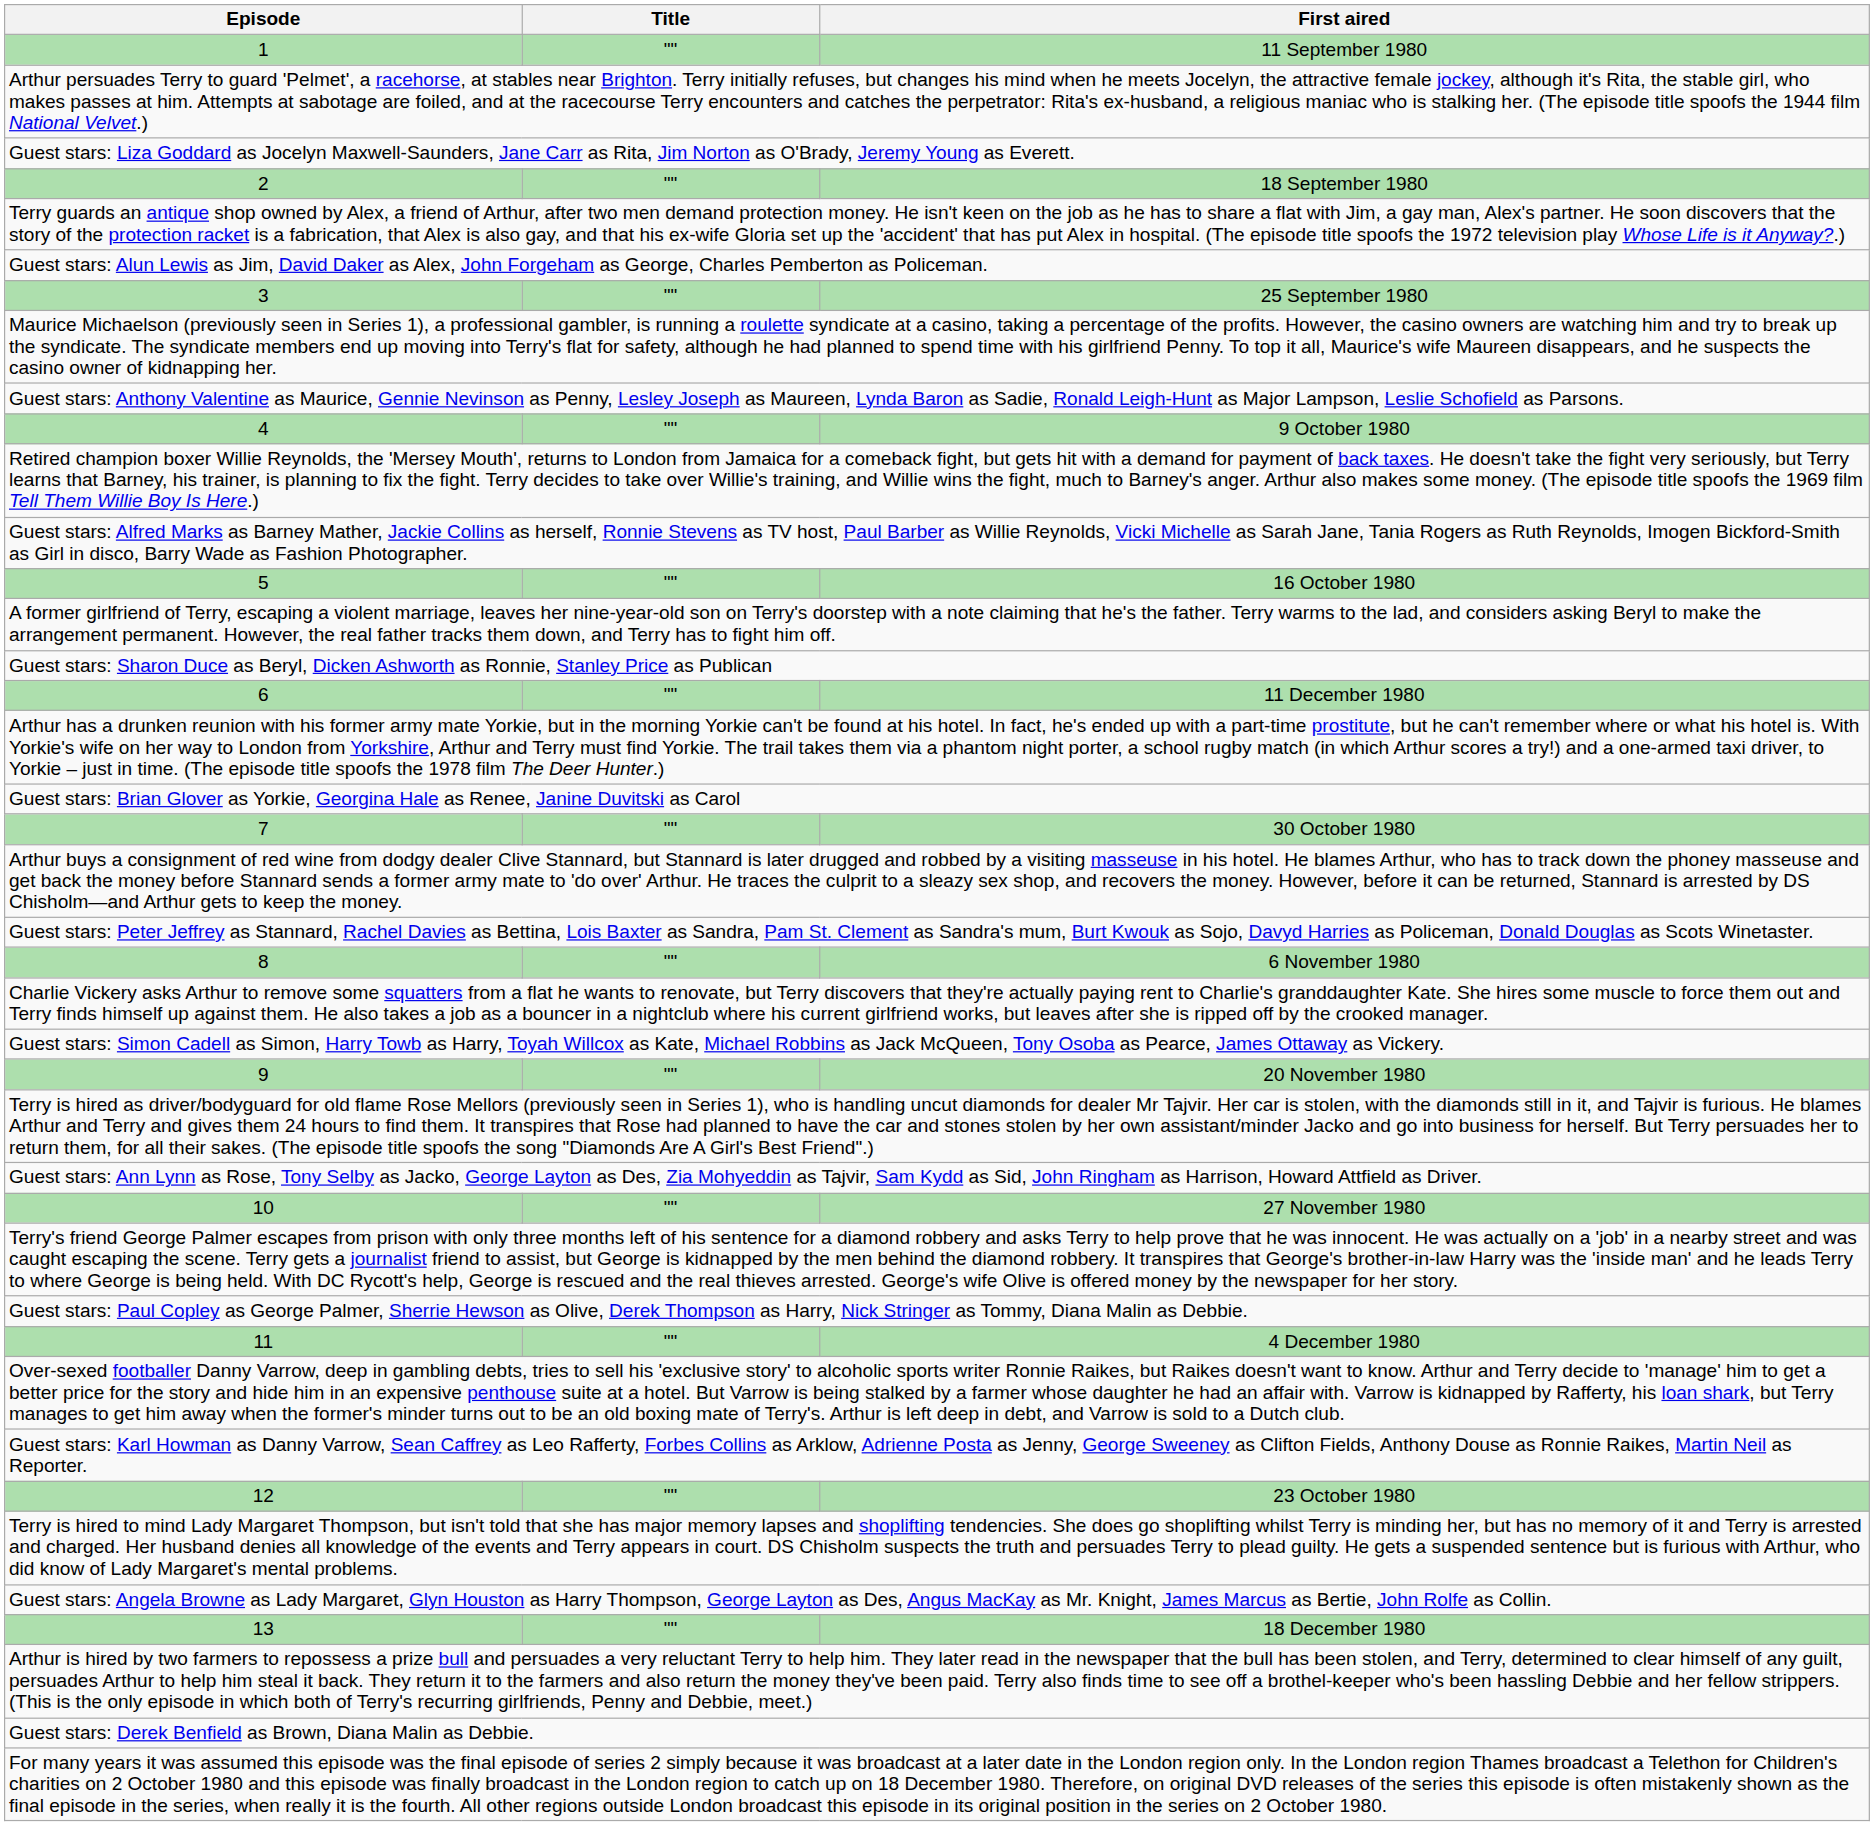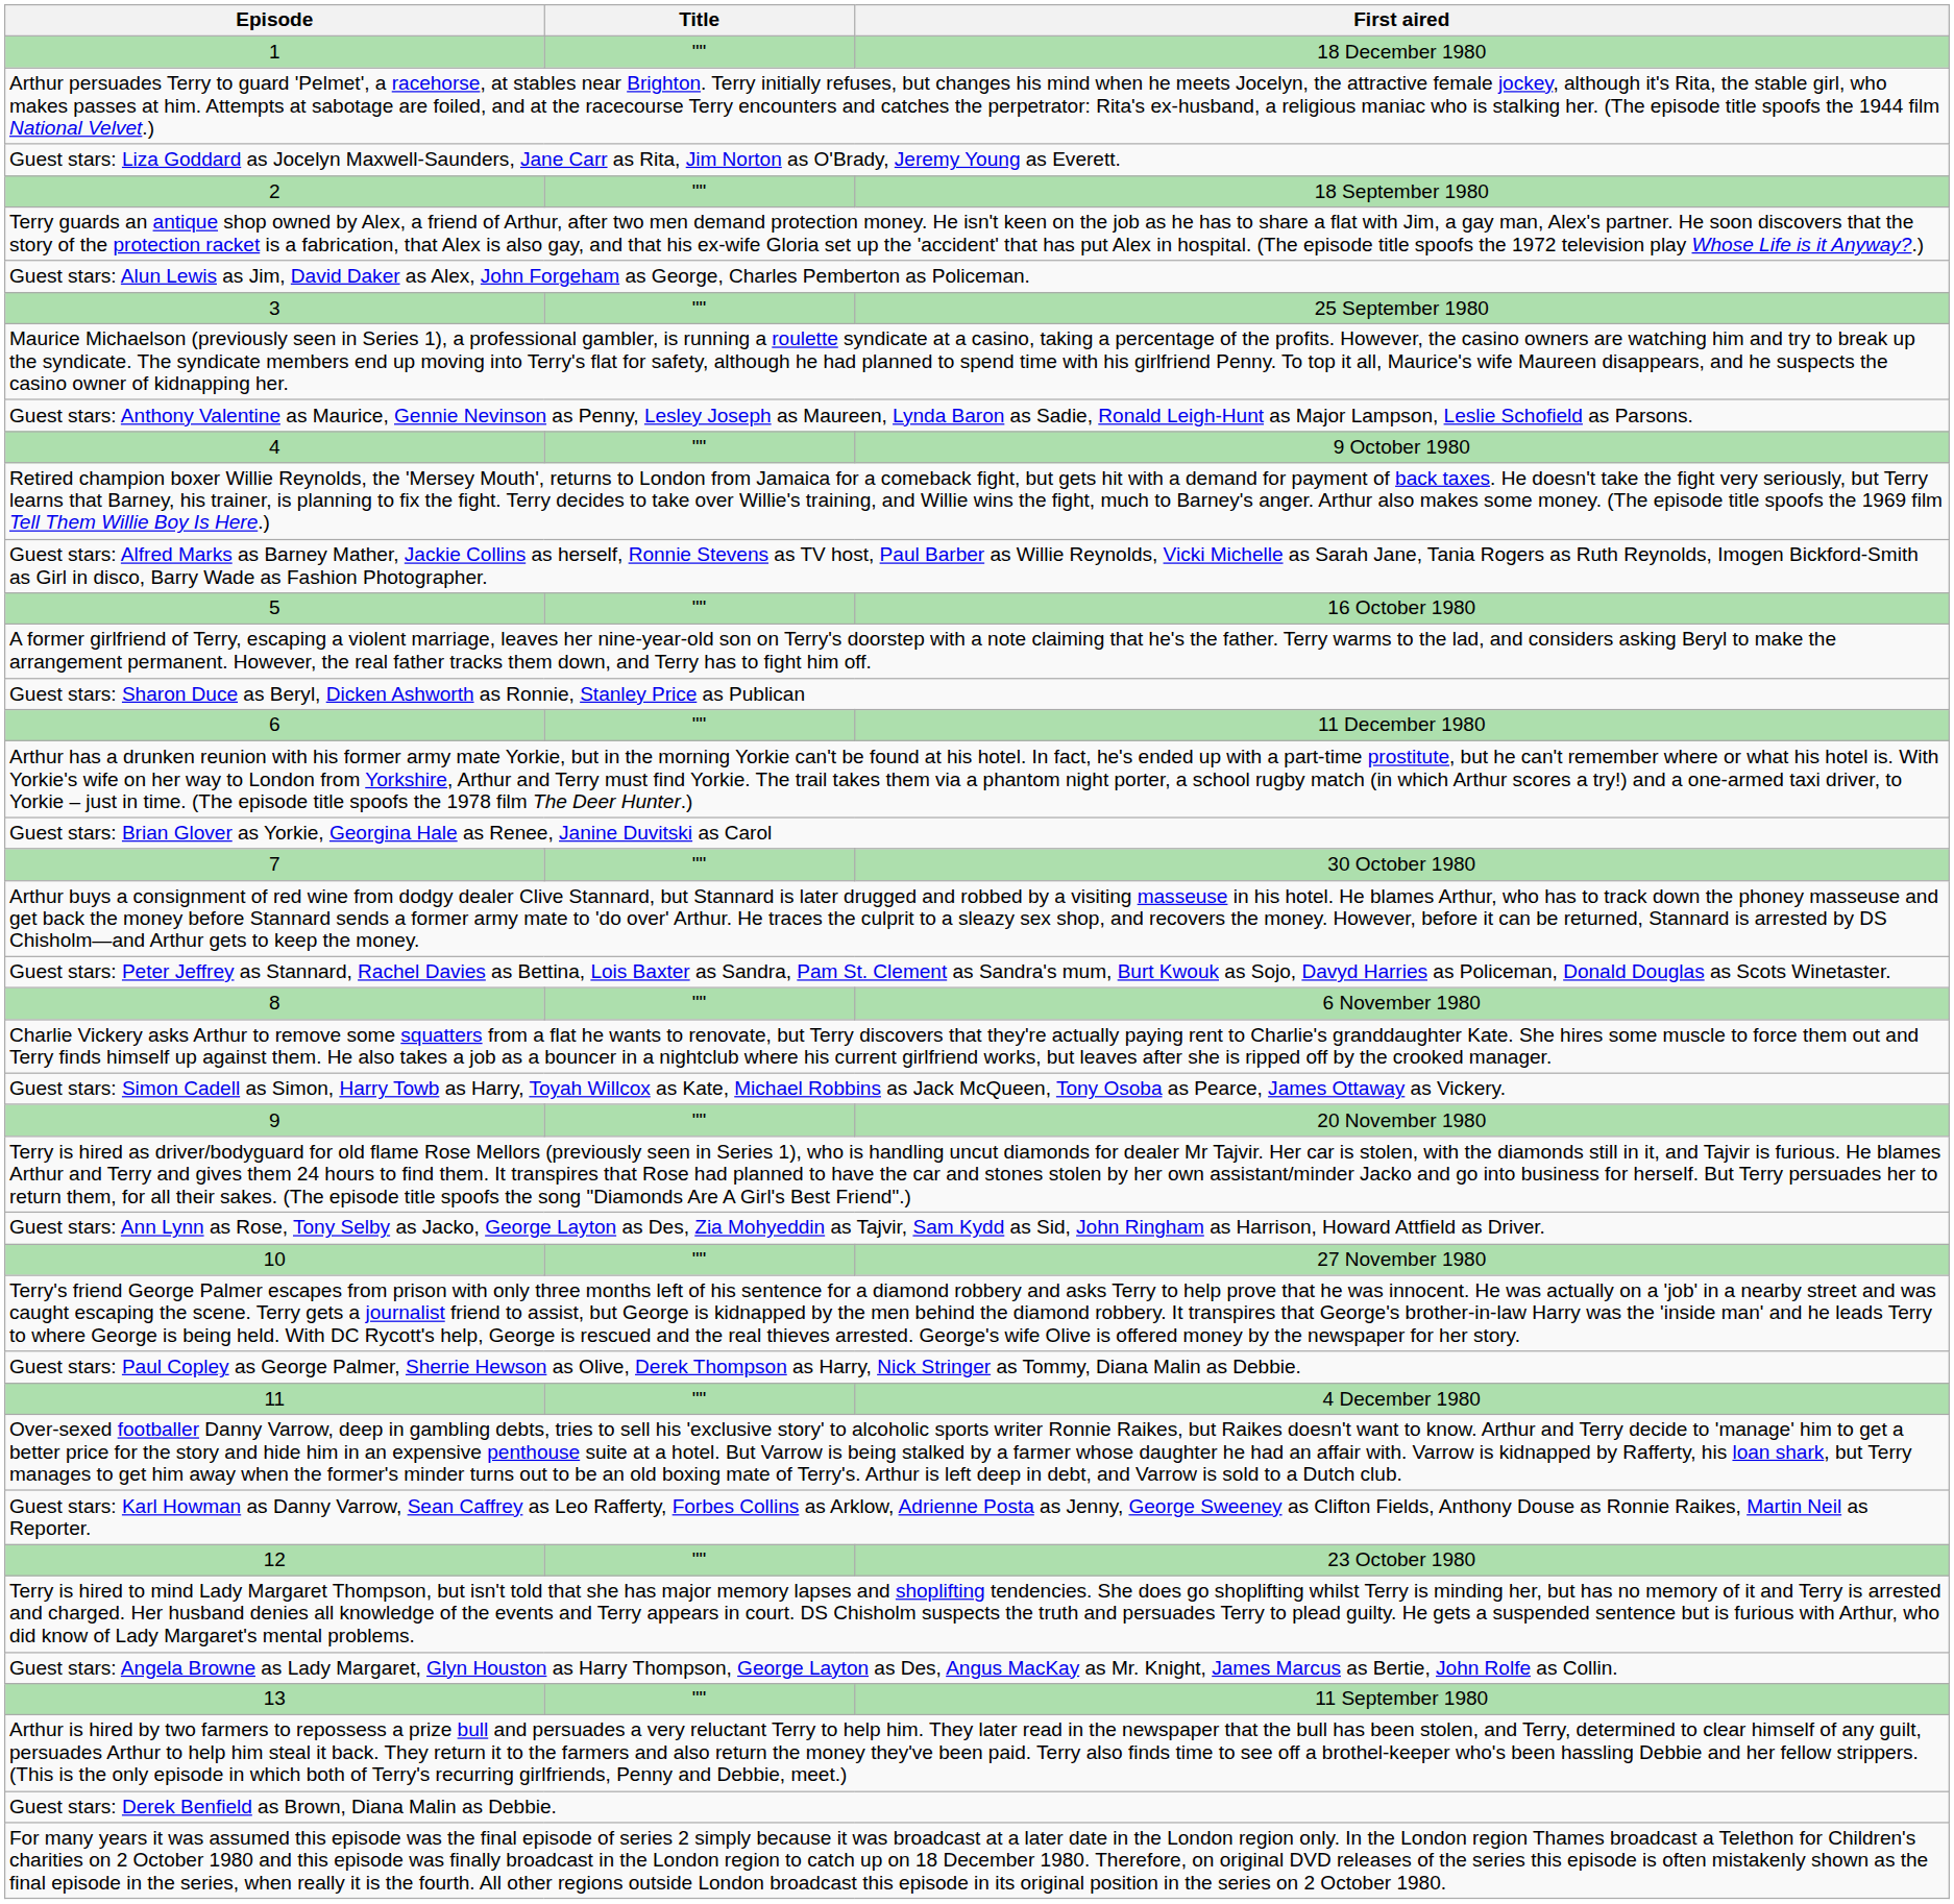1 | First aired: 11 September 1980 -> 18 December 1980
13 | First aired: 18 December 1980 -> 11 September 1980
